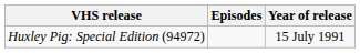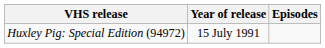columns swapped: Year of release <-> Episodes
